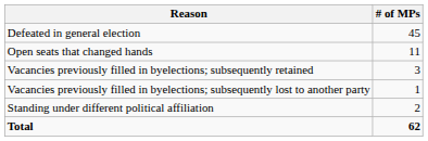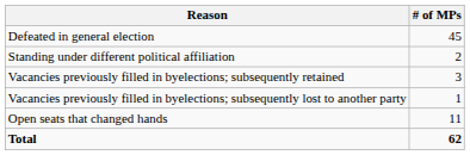rows swapped: Open seats that changed hands <-> Standing under different political affiliation
